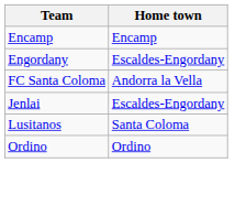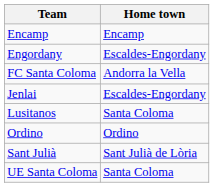+ row: Sant Julià | Sant Julià de Lòria
+ row: UE Santa Coloma | Santa Coloma
